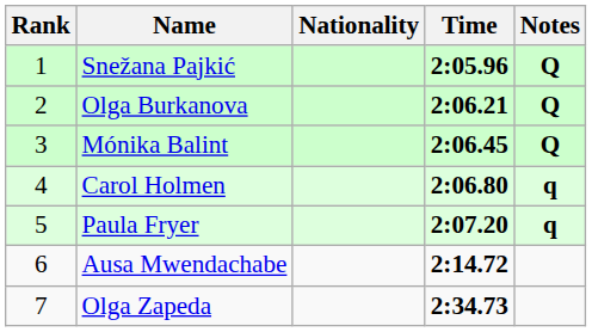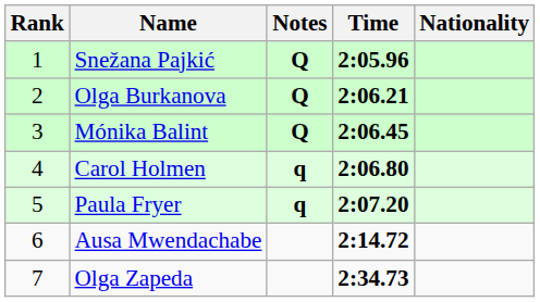columns swapped: Nationality <-> Notes
